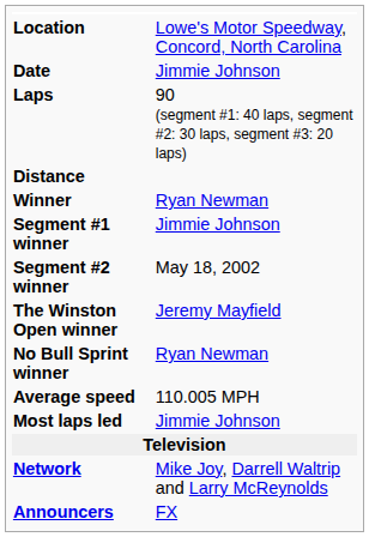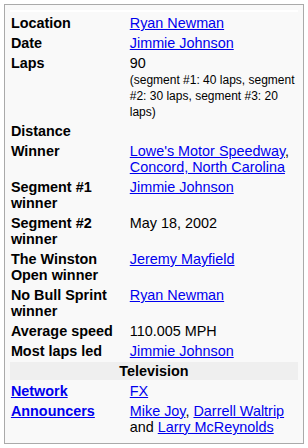Location | column 2: Lowe's Motor Speedway, Concord, North Carolina -> Ryan Newman
Winner | column 2: Ryan Newman -> Lowe's Motor Speedway, Concord, North Carolina
Network | column 2: Mike Joy, Darrell Waltrip and Larry McReynolds -> FX
Announcers | column 2: FX -> Mike Joy, Darrell Waltrip and Larry McReynolds
